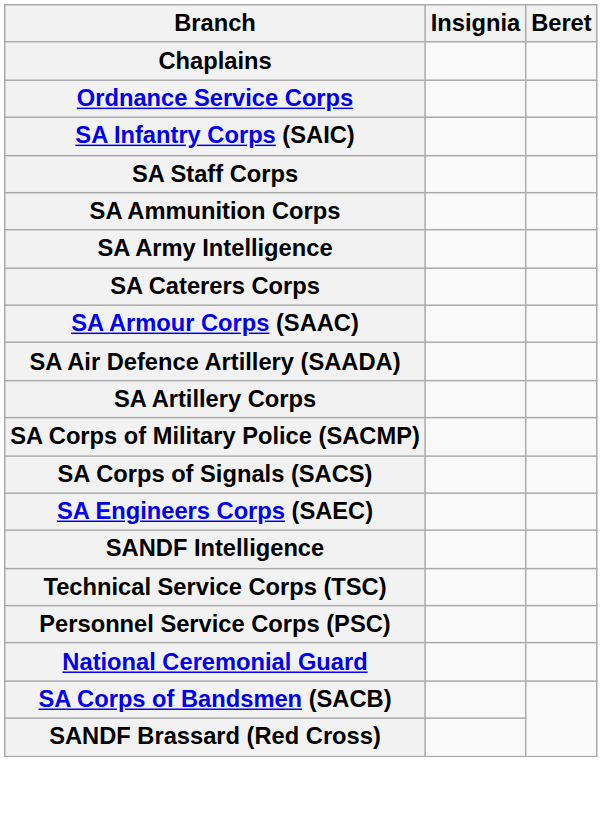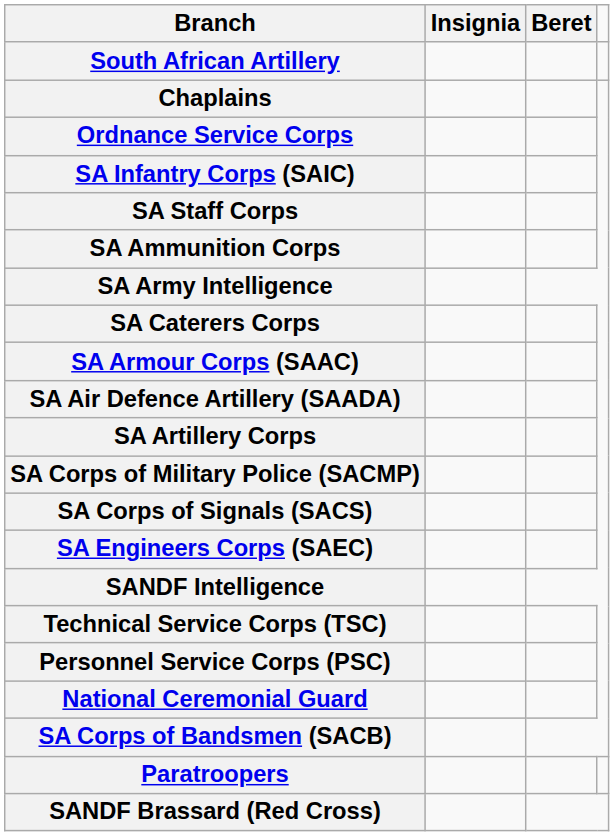+ row: South African Artillery
+ row: Paratroopers
